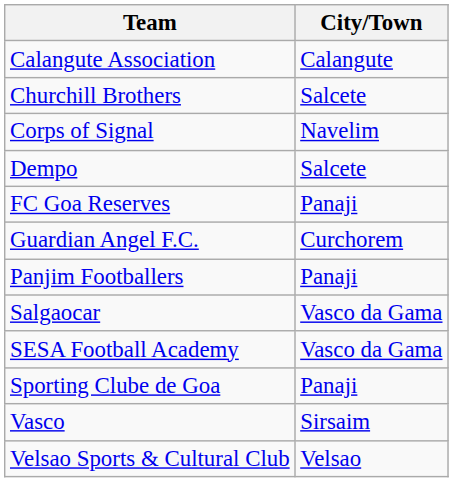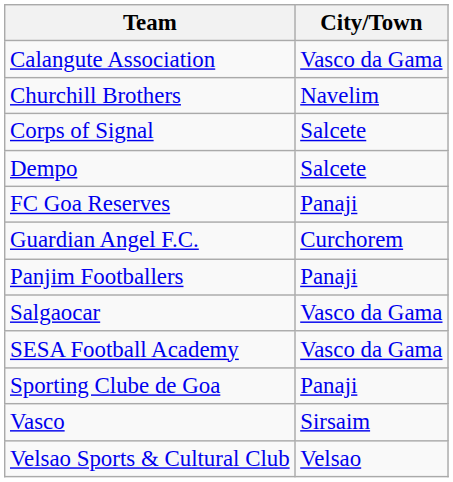Calangute Association | City/Town: Calangute -> Vasco da Gama
Churchill Brothers | City/Town: Salcete -> Navelim
Corps of Signal | City/Town: Navelim -> Salcete
